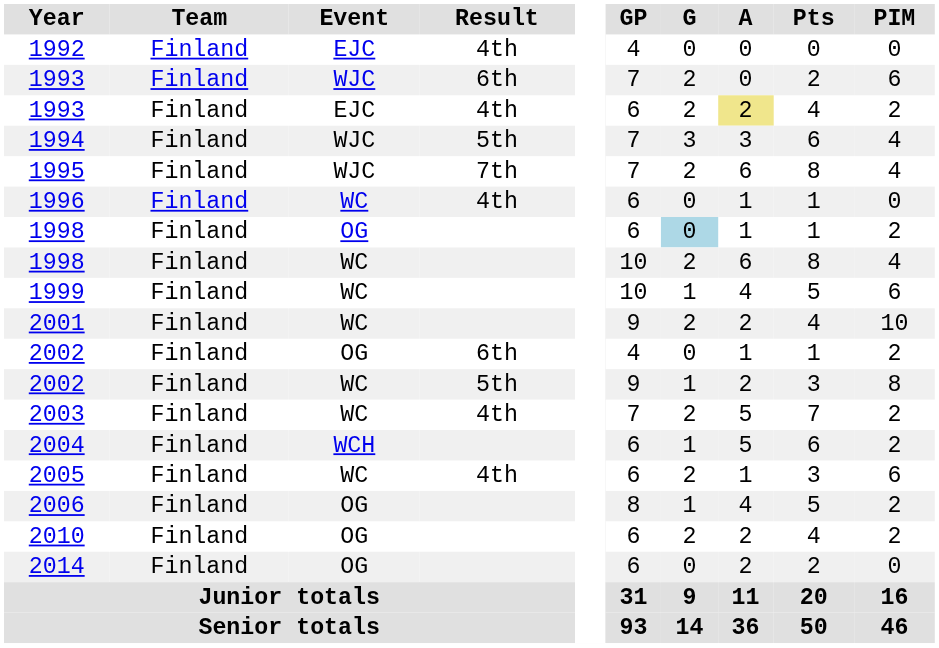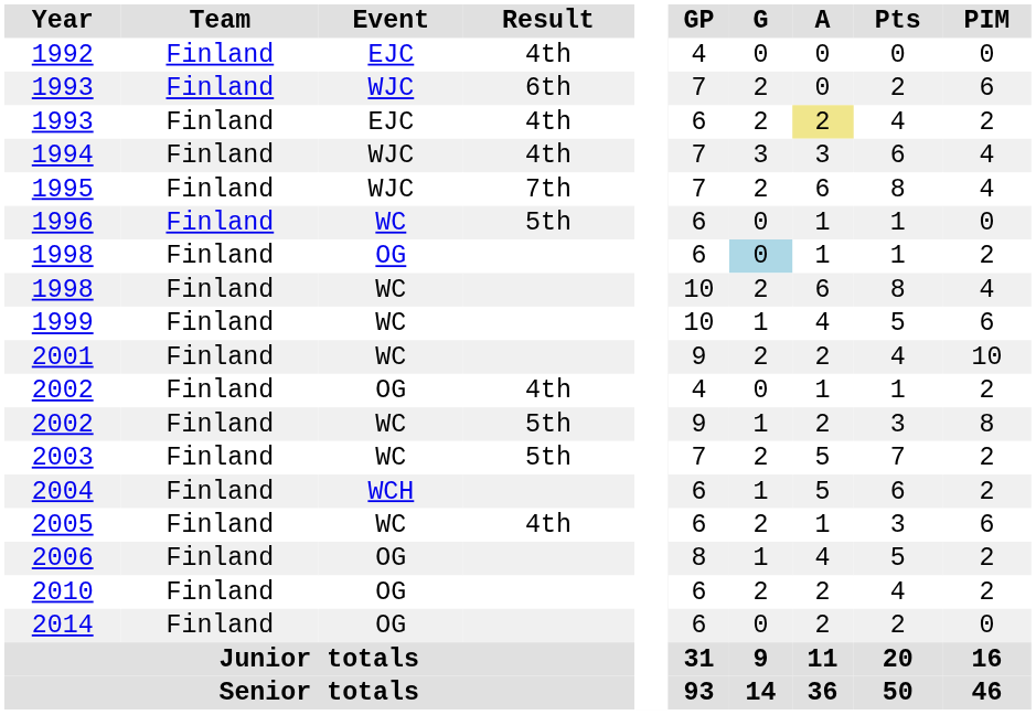1994 | Result: 5th -> 4th
1996 | Result: 4th -> 5th
2002 / OG | Result: 6th -> 4th
2003 | Result: 4th -> 5th
